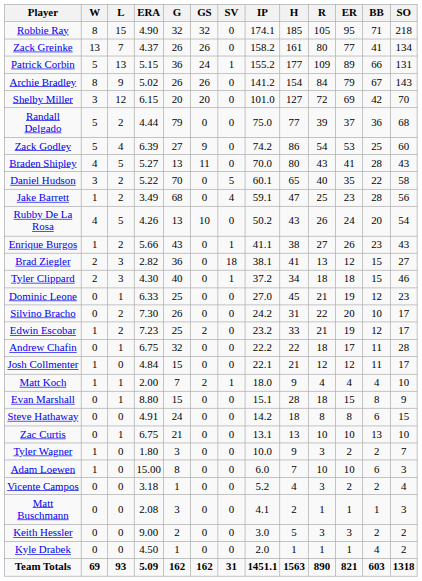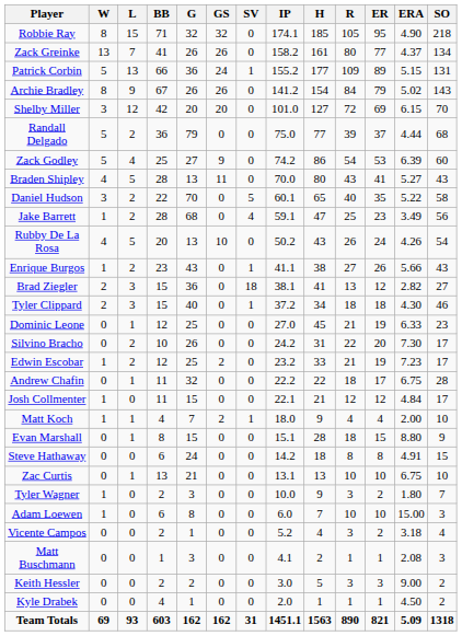columns swapped: ERA <-> BB
